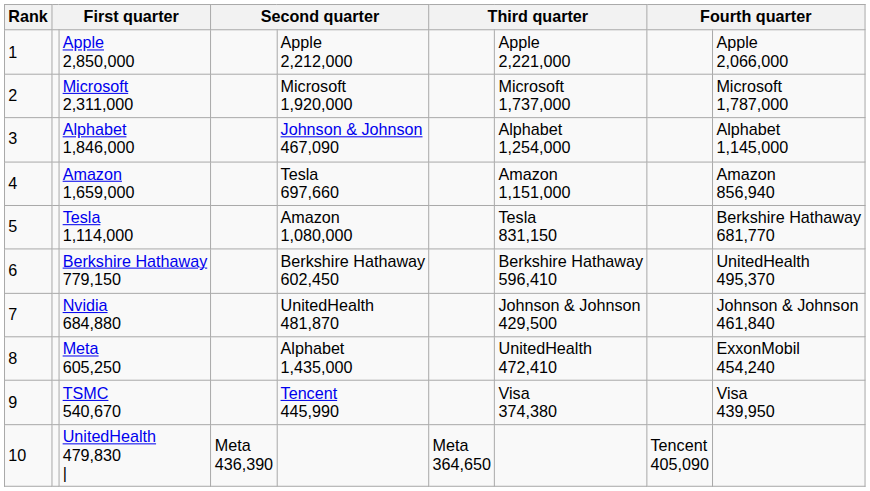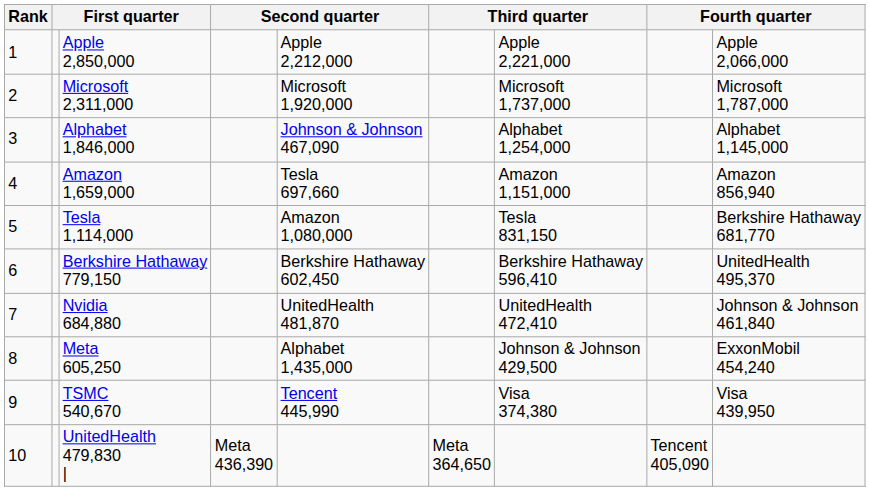Nvidia 684,880 | column 7: Johnson & Johnson 429,500 -> UnitedHealth 472,410
Meta 605,250 | column 7: UnitedHealth 472,410 -> Johnson & Johnson 429,500
